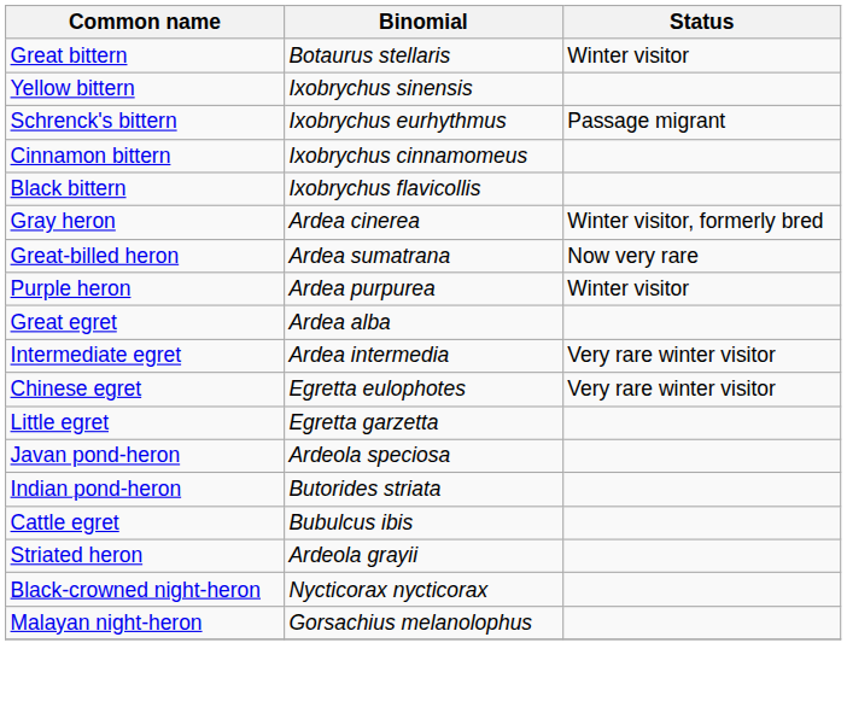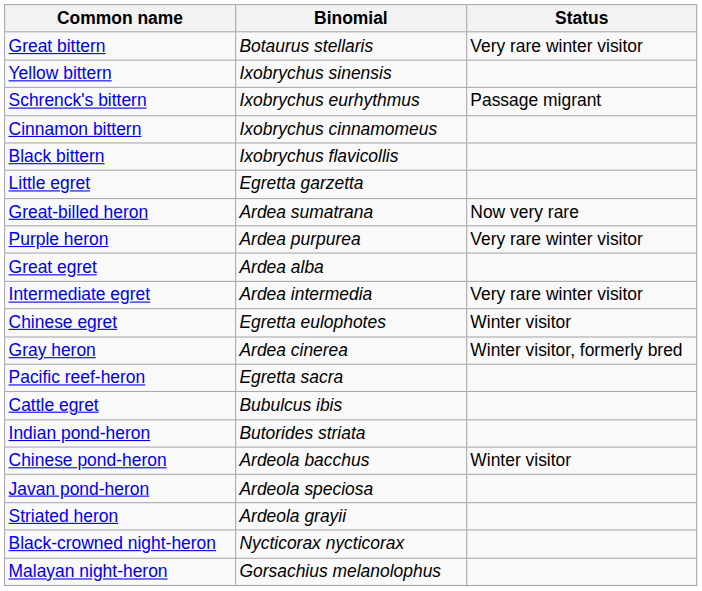Great bittern | Status: Winter visitor -> Very rare winter visitor
rows swapped: Gray heron <-> Little egret
Purple heron | Status: Winter visitor -> Very rare winter visitor
Chinese egret | Status: Very rare winter visitor -> Winter visitor
+ row: Pacific reef-heron | Egretta sacra
rows swapped: Cattle egret <-> Javan pond-heron
+ row: Chinese pond-heron | Ardeola bacchus | Winter visitor
